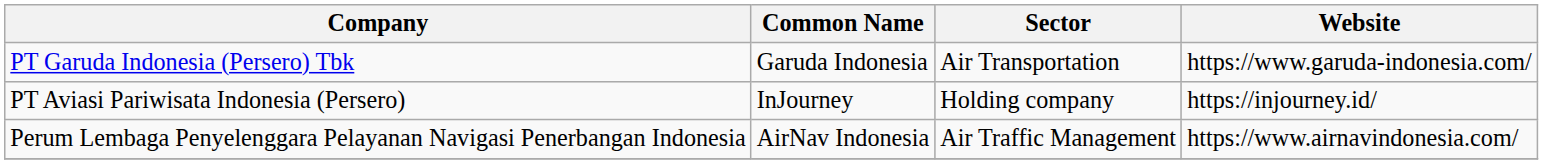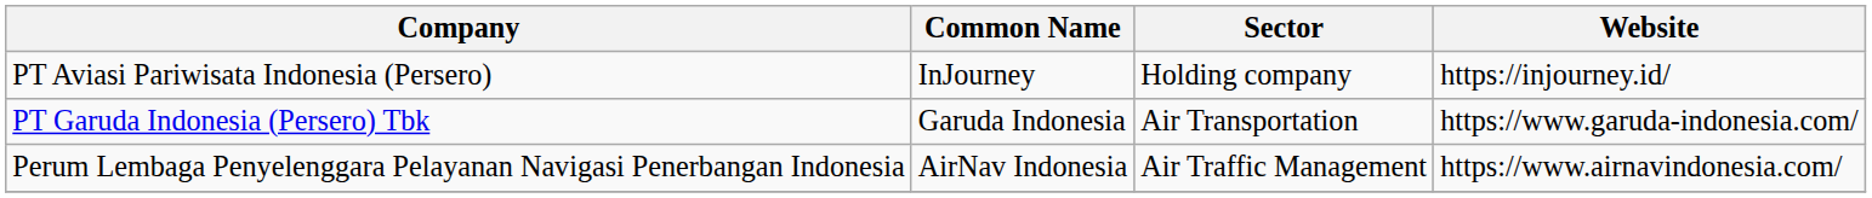rows swapped: PT Aviasi Pariwisata Indonesia (Persero) <-> PT Garuda Indonesia (Persero) Tbk
